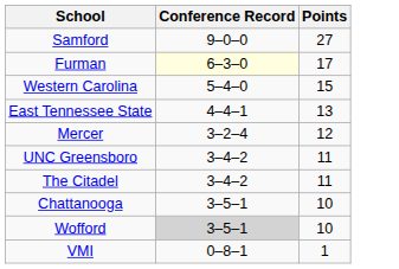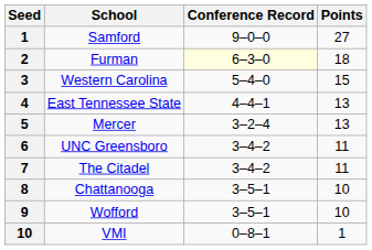+ column: Seed | 1 | 2 | 3 | 4 | 5 | 6 | 7 | 8 | 9 | 10
Furman | Points: 17 -> 18
Mercer | Points: 12 -> 13
Wofford | Conference Record: lightgrey background -> no background
